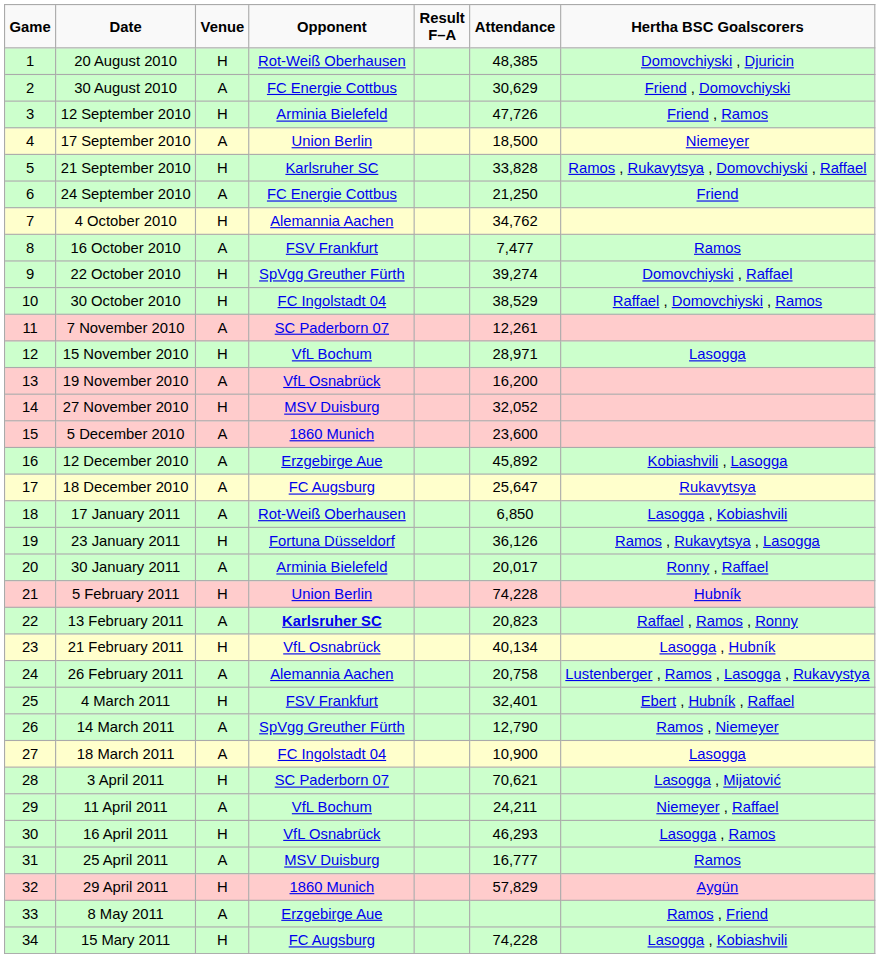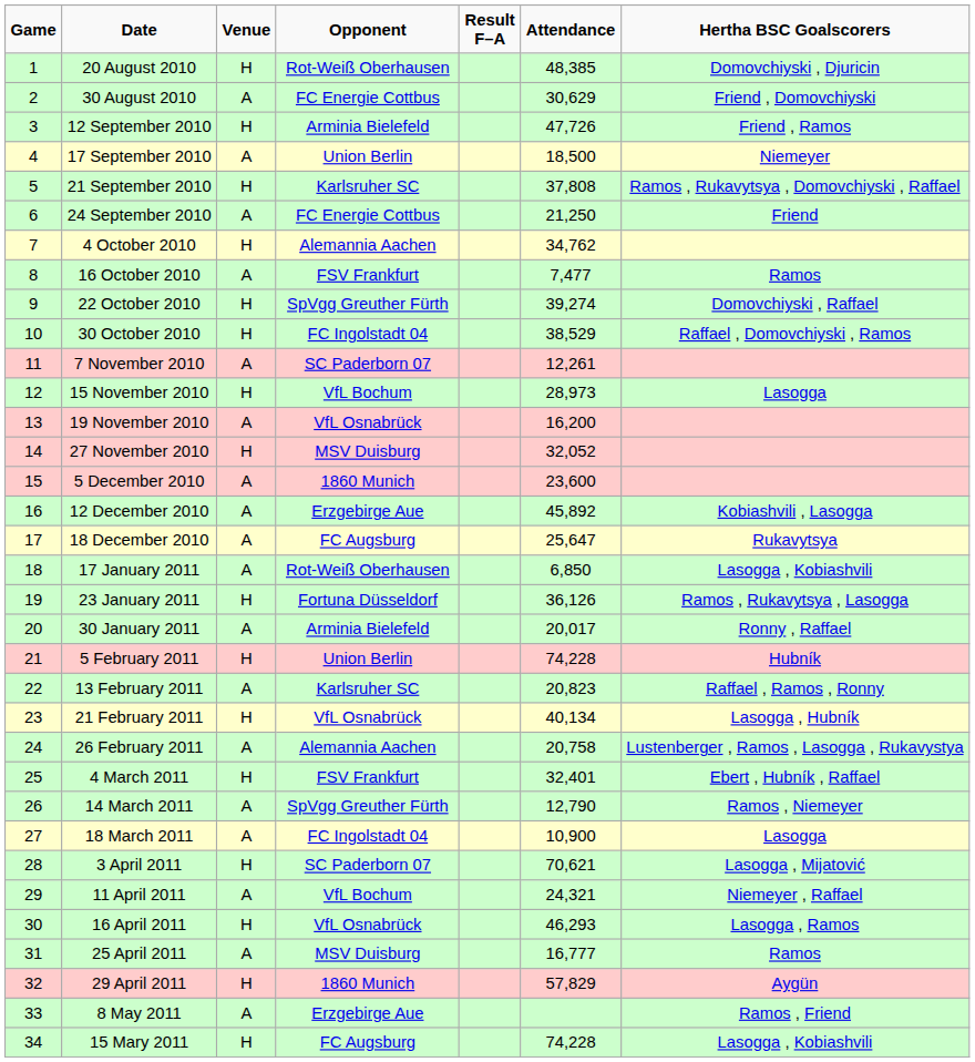21 September 2010 | Attendance: 33,828 -> 37,808
15 November 2010 | Attendance: 28,971 -> 28,973
13 February 2011 | Opponent: bold -> normal
11 April 2011 | Attendance: 24,211 -> 24,321
